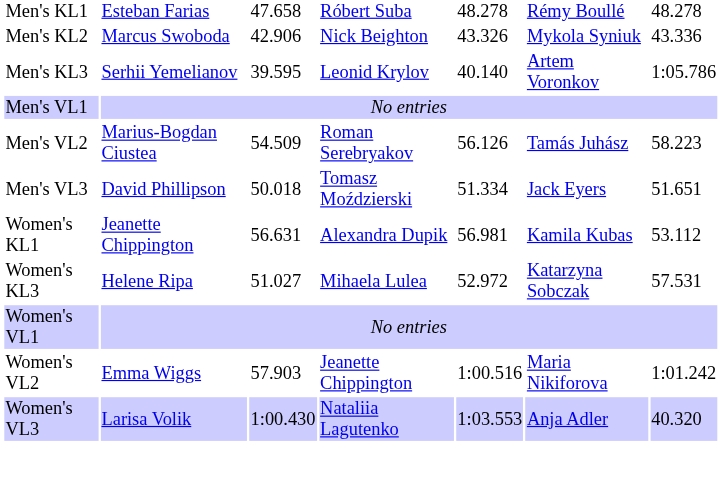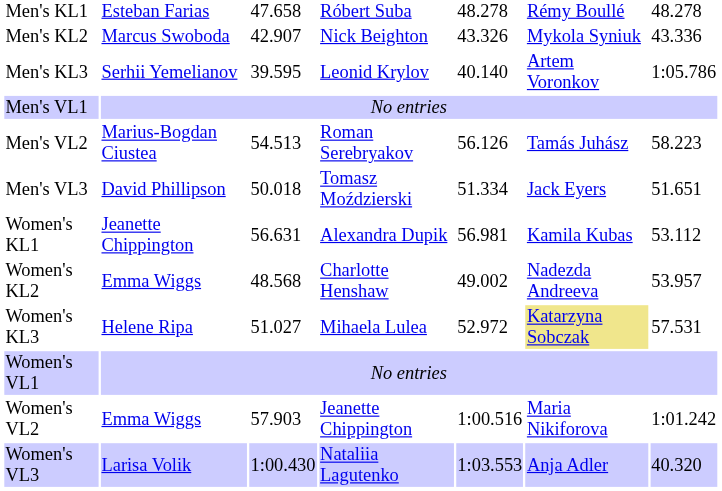Men's KL2 | column 3: 42.906 -> 42.907
Men's VL2 | column 3: 54.509 -> 54.513
+ row: Women's KL2 | Emma Wiggs | 48.568 | Charlotte Henshaw | 49.002 | Nadezda Andreeva | 53.957
Women's KL3 | column 6: no background -> khaki background
